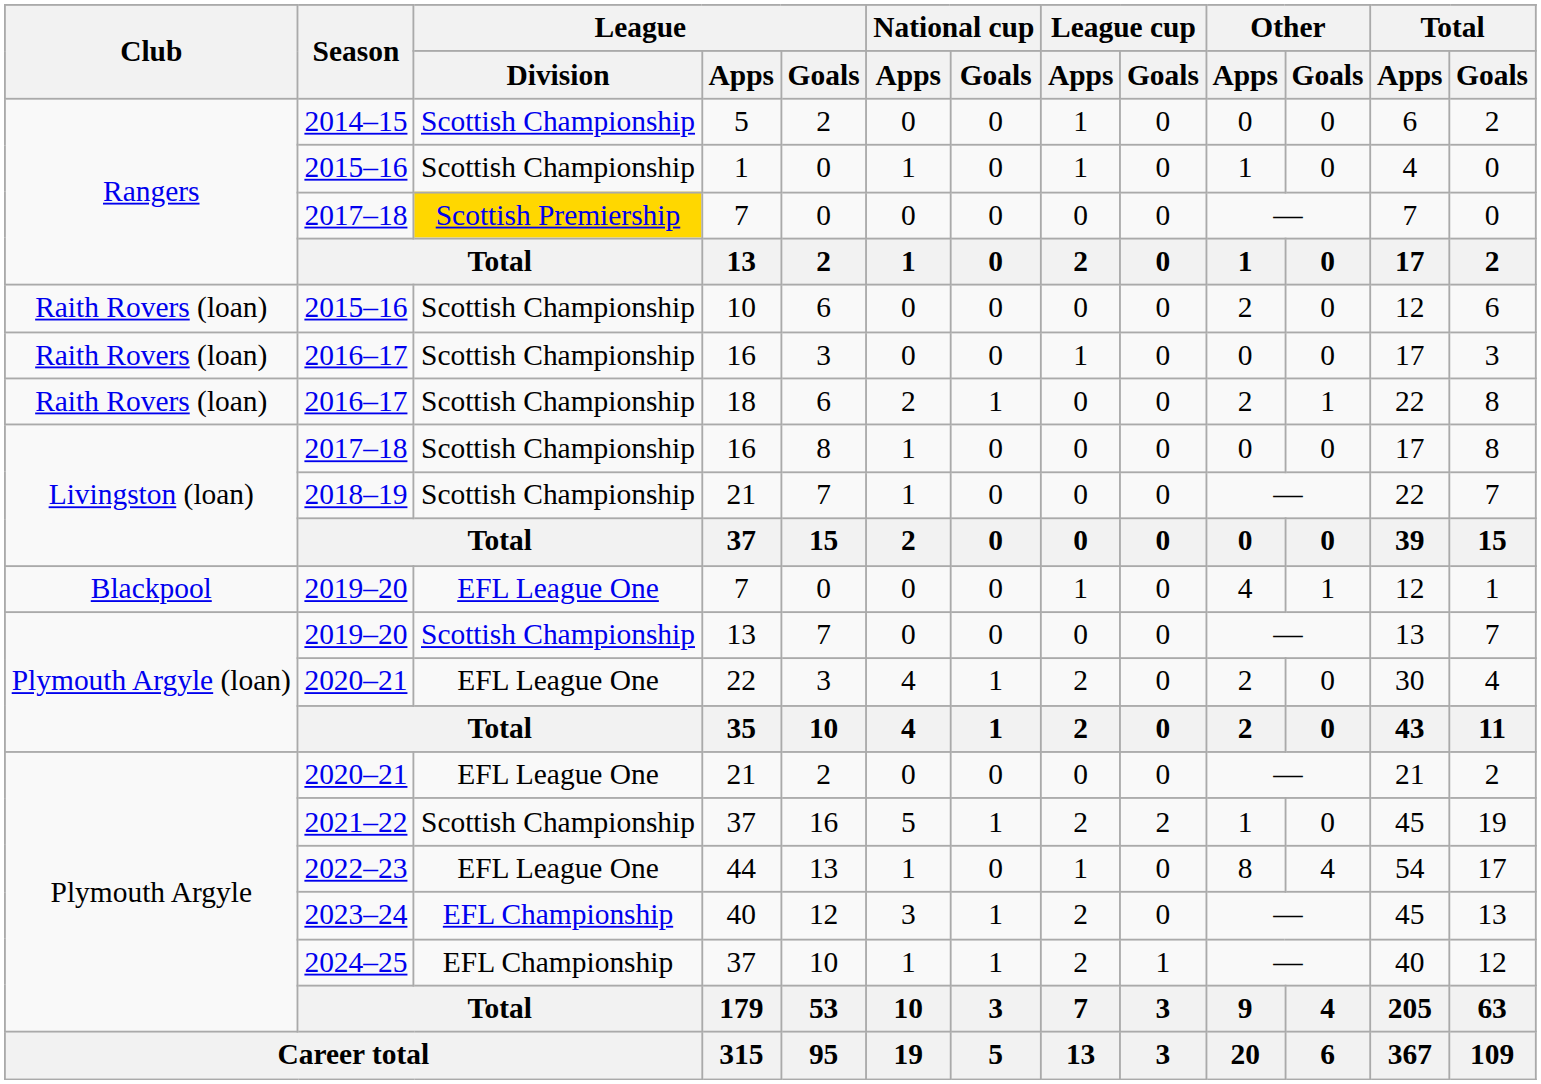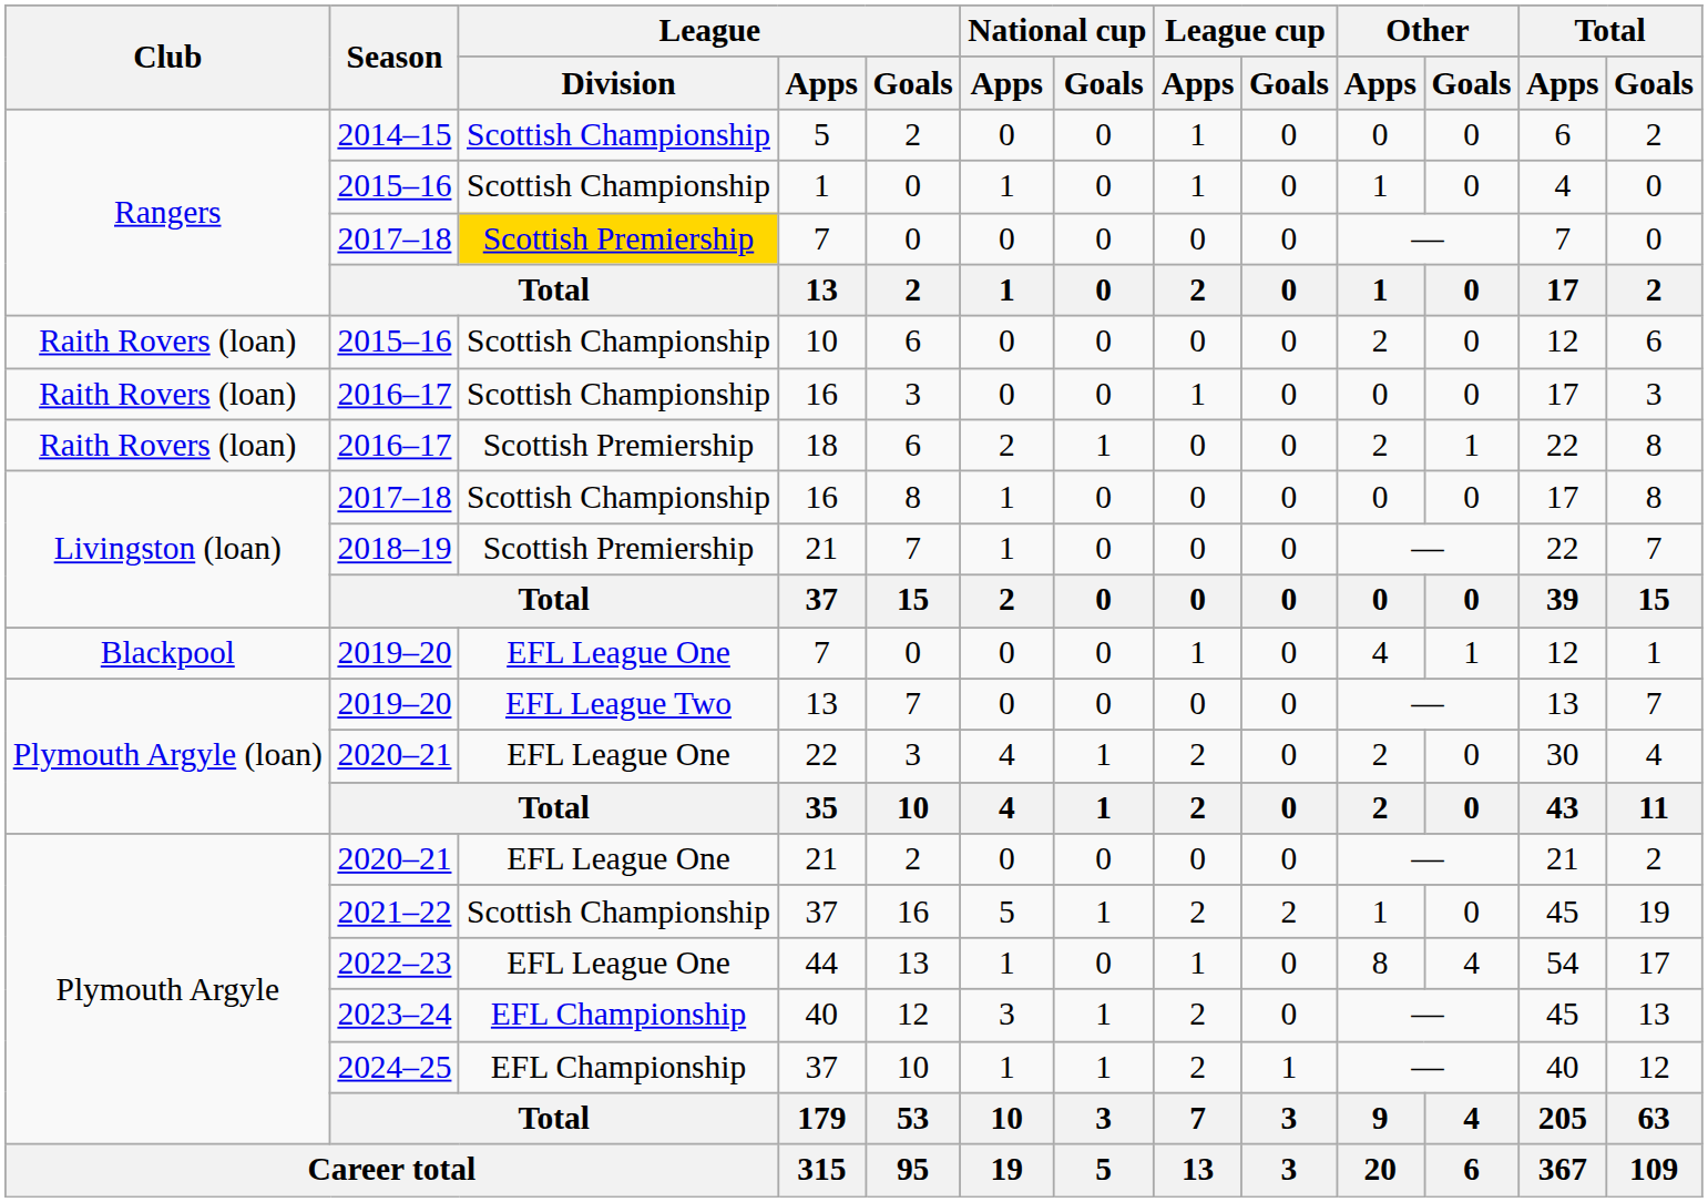18 | League / Division: Scottish Championship -> Scottish Premiership
2018–19 / 21 | League / Division: Scottish Championship -> Scottish Premiership
2019–20 / 13 | League / Division: Scottish Championship -> EFL League Two
